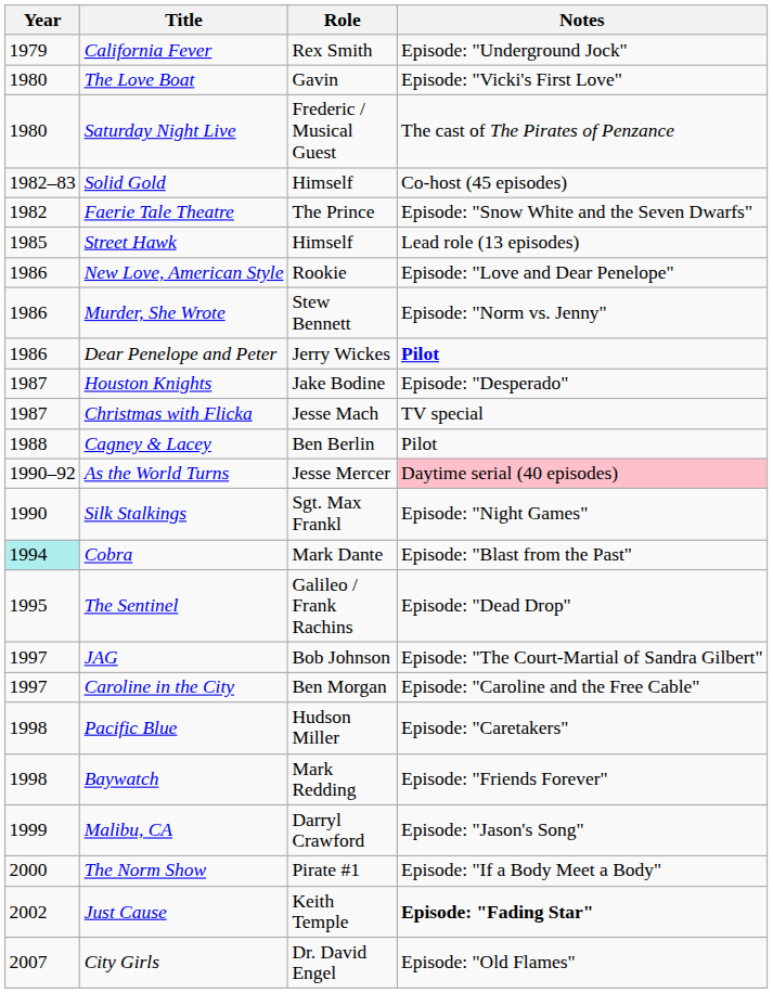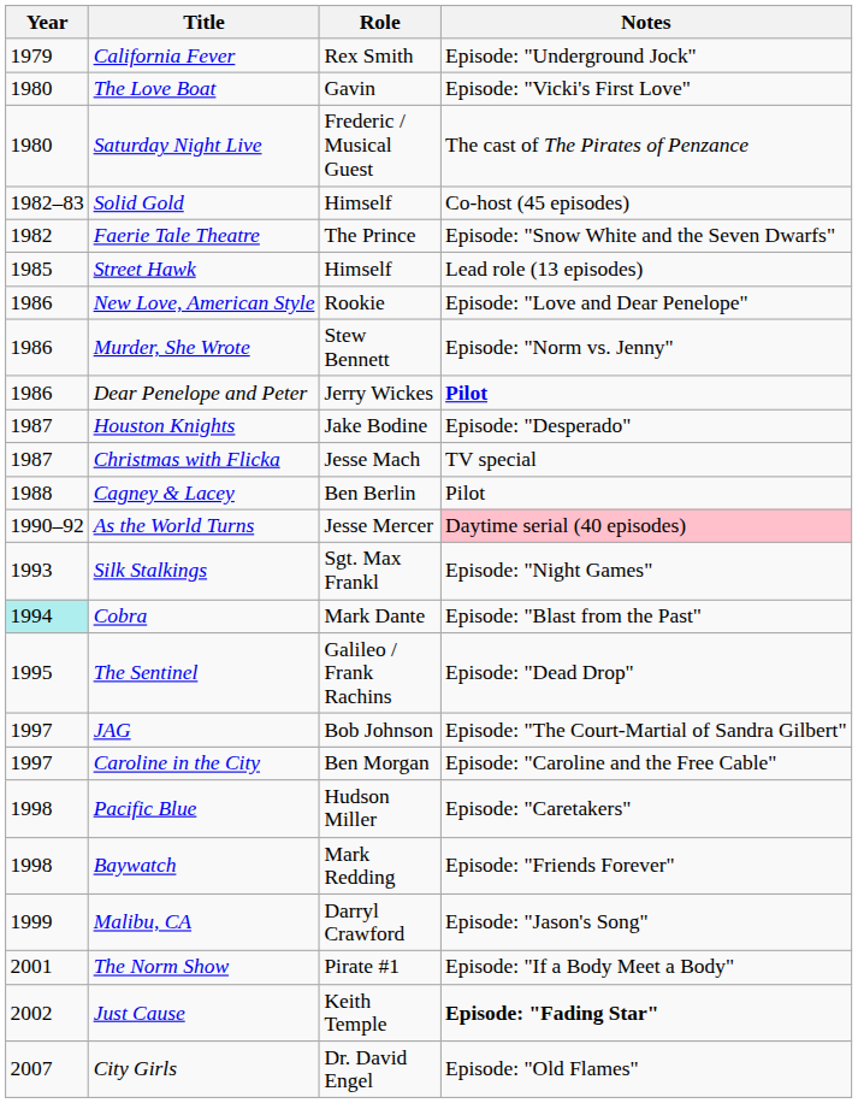Silk Stalkings | Year: 1990 -> 1993
The Norm Show | Year: 2000 -> 2001
